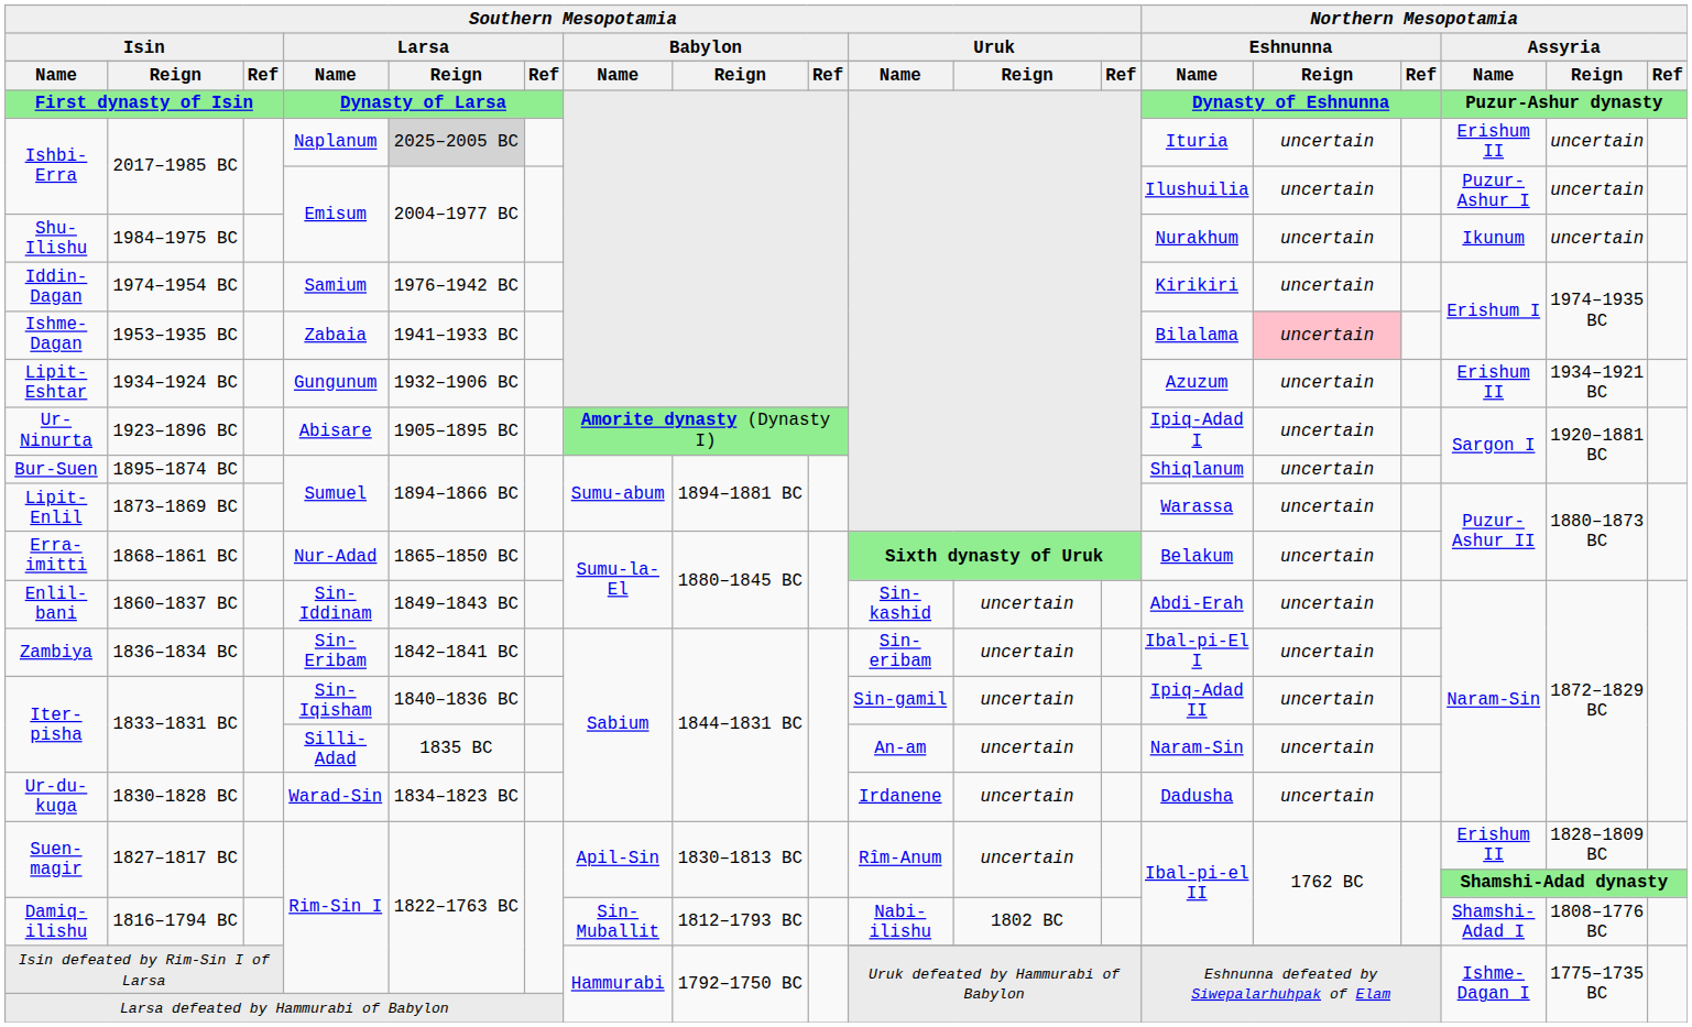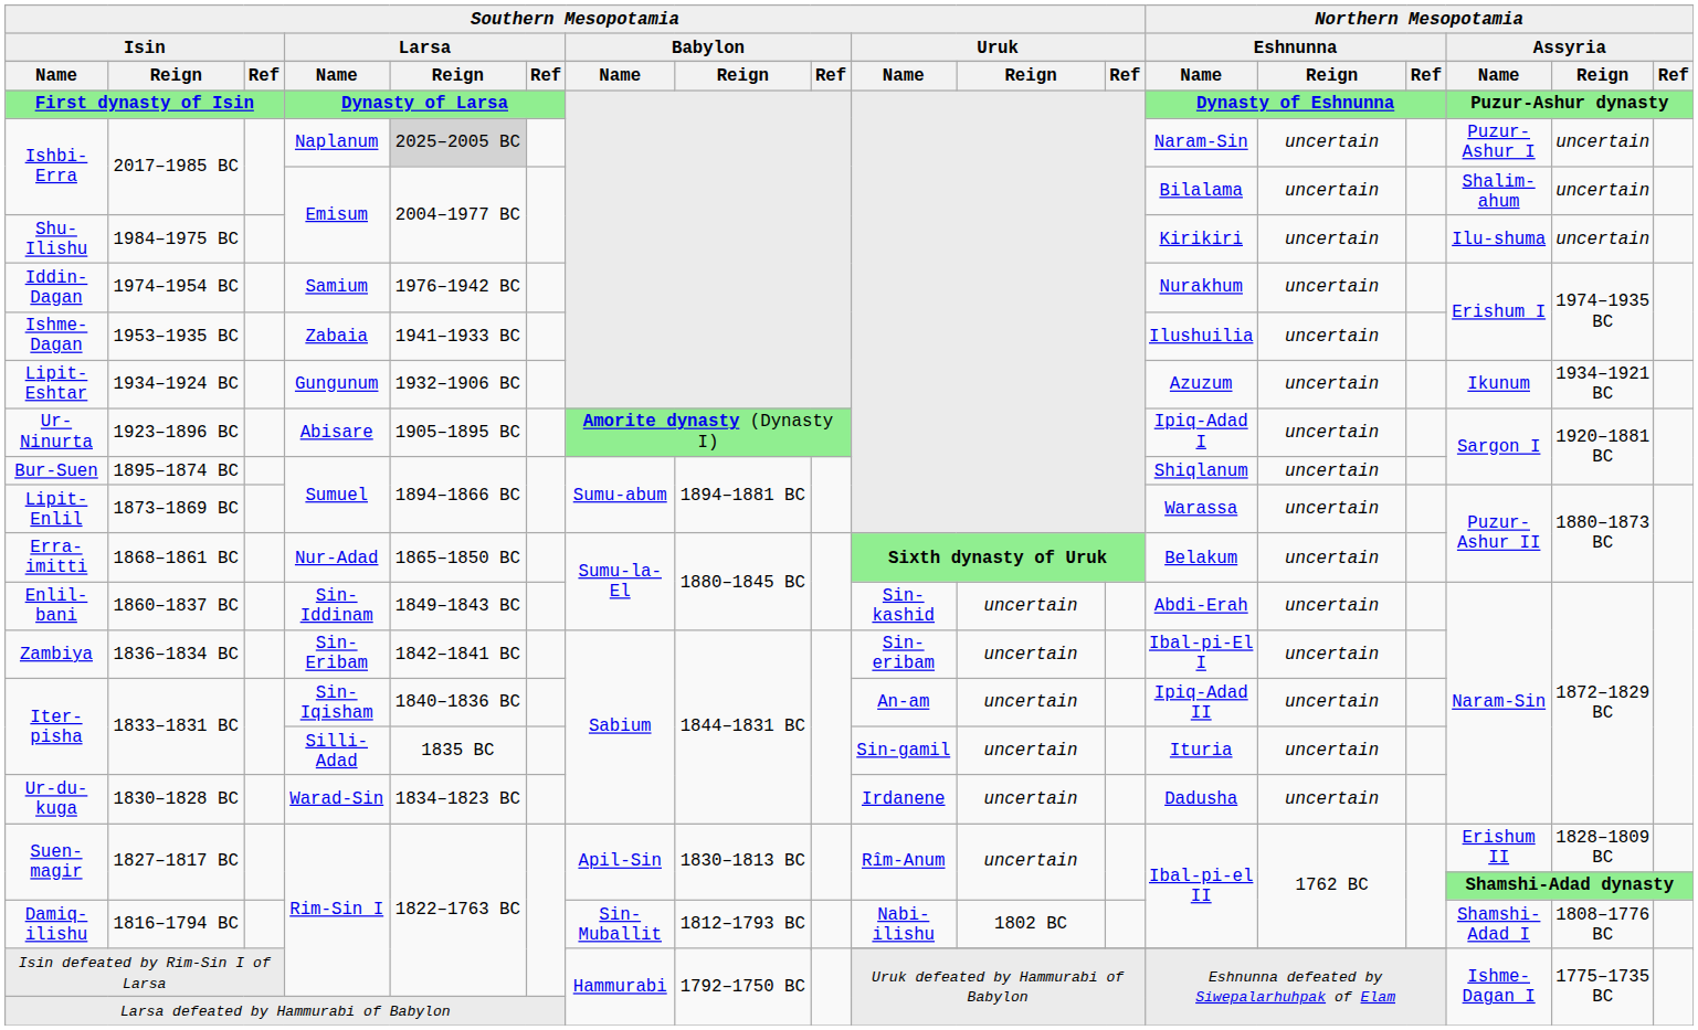Ishbi-Erra / Naplanum | column 13: Ituria -> Naram-Sin
Ishbi-Erra / Naplanum | column 16: Erishum II -> Puzur-Ashur I
Ishbi-Erra / Emisum | column 13: Ilushuilia -> Bilalama
Ishbi-Erra / Emisum | column 16: Puzur-Ashur I -> Shalim-ahum
Shu-Ilishu | column 13: Nurakhum -> Kirikiri
Shu-Ilishu | column 16: Ikunum -> Ilu-shuma
Iddin-Dagan | column 13: Kirikiri -> Nurakhum
Ishme-Dagan | column 13: Bilalama -> Ilushuilia
Ishme-Dagan | column 14: pink background -> no background
Lipit-Eshtar | column 16: Erishum II -> Ikunum
Iter-pisha / Sin-Iqisham | column 10: Sin-gamil -> An-am
Iter-pisha / Silli-Adad | column 10: An-am -> Sin-gamil
Iter-pisha / Silli-Adad | column 13: Naram-Sin -> Ituria
